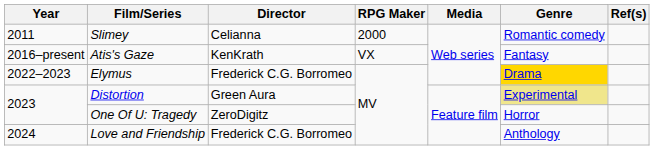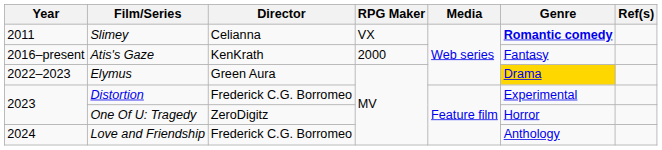Slimey | RPG Maker: 2000 -> VX
Slimey | Genre: normal -> bold
Atis's Gaze | RPG Maker: VX -> 2000
Elymus | Director: Frederick C.G. Borromeo -> Green Aura
Distortion | Director: Green Aura -> Frederick C.G. Borromeo
Distortion | Genre: khaki background -> no background
